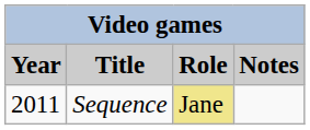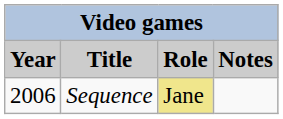Sequence | Year: 2011 -> 2006
